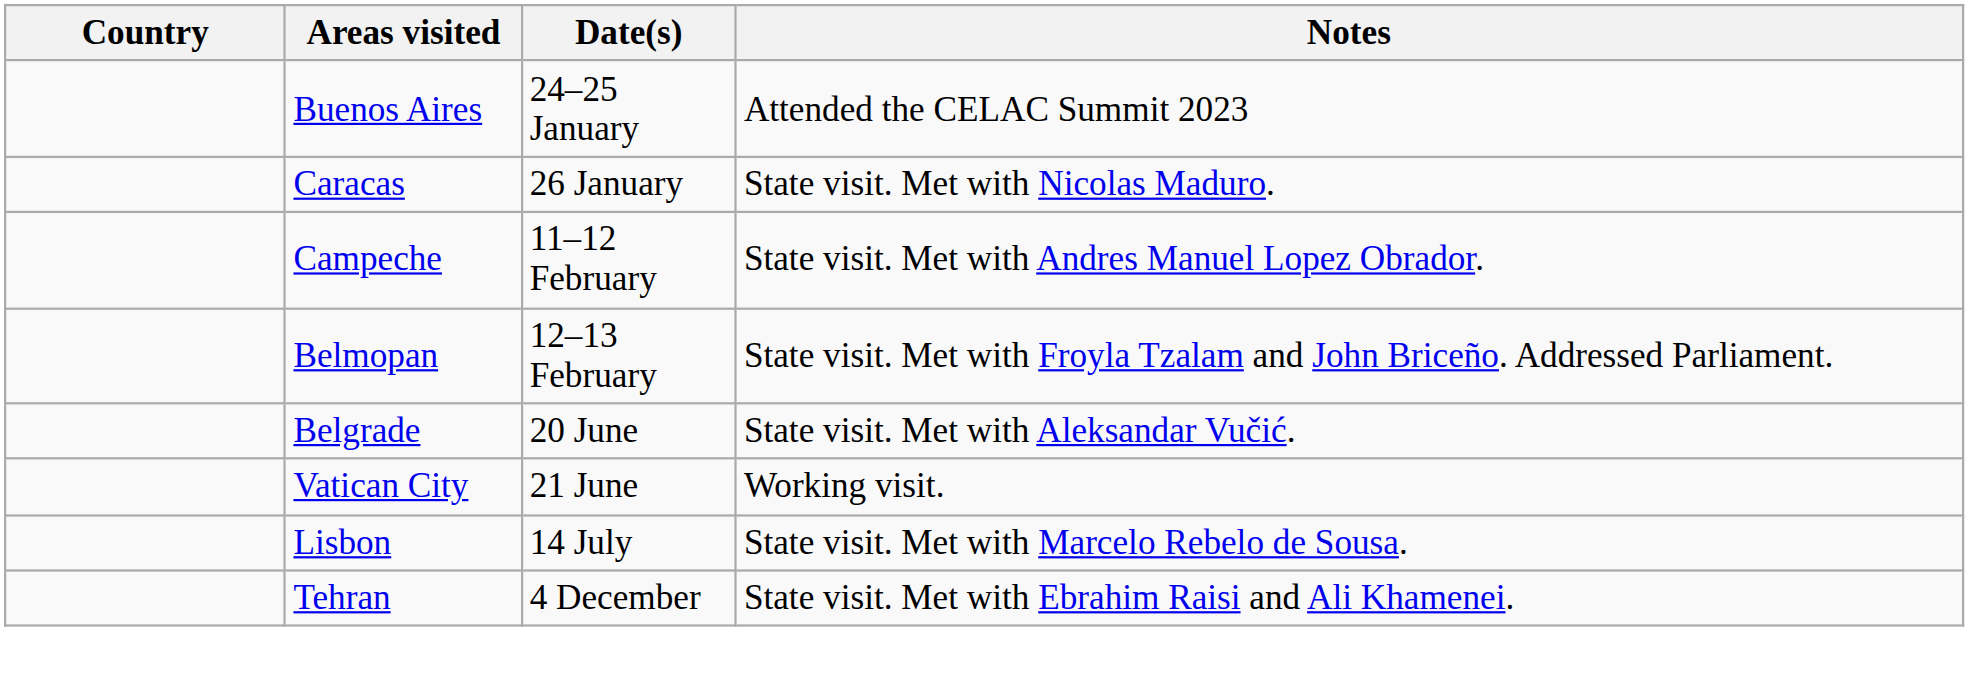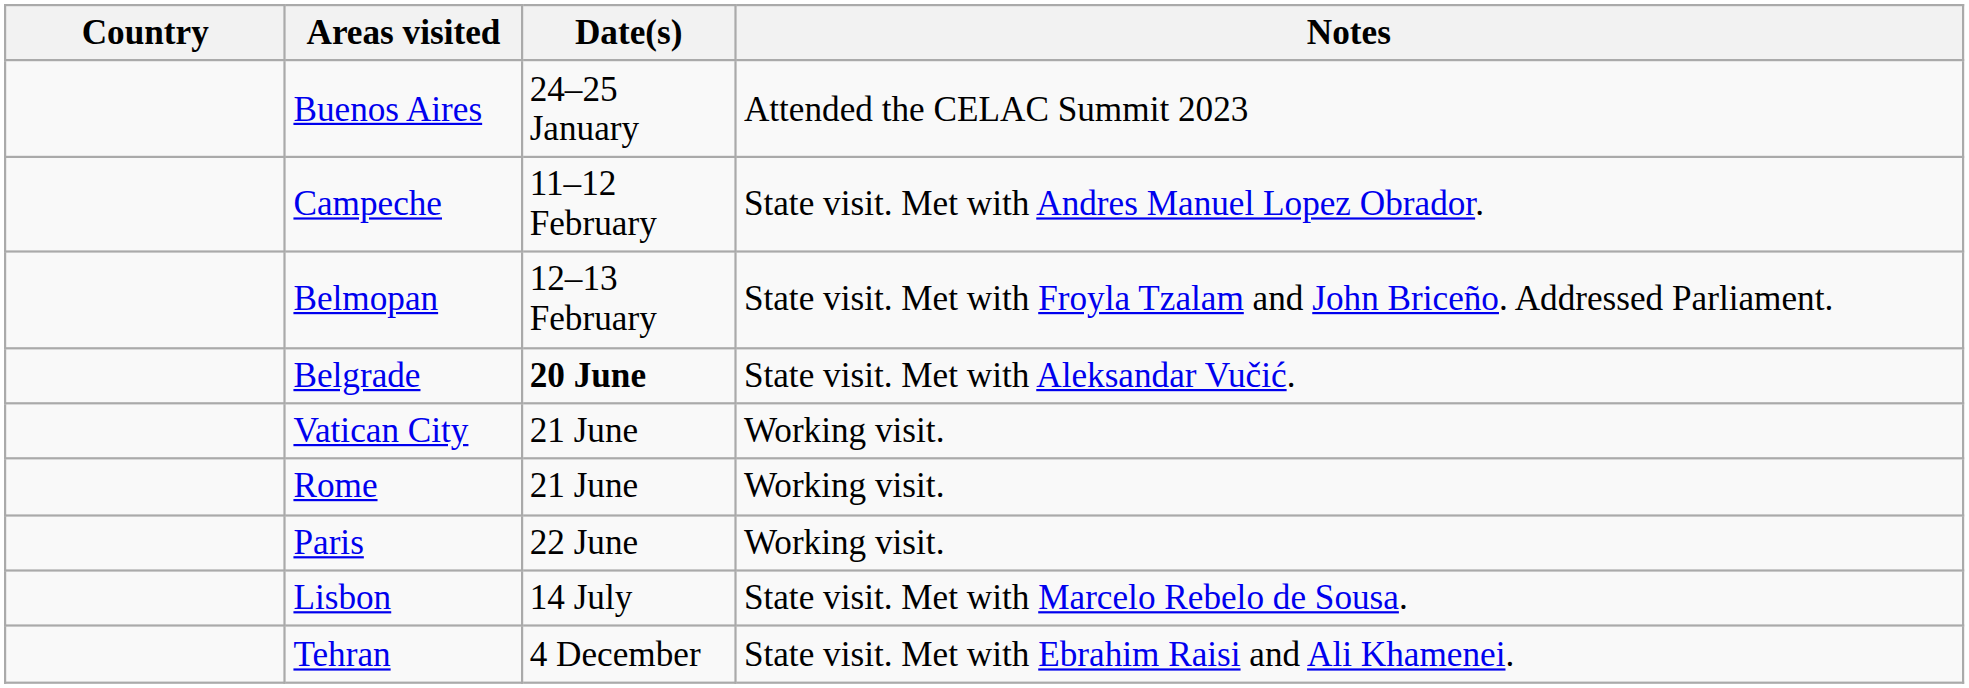- row: Caracas | 26 January | State visit. Met with Nicolas Maduro.
Belgrade | Date(s): normal -> bold
+ row: Rome | 21 June | Working visit.
+ row: Paris | 22 June | Working visit.
